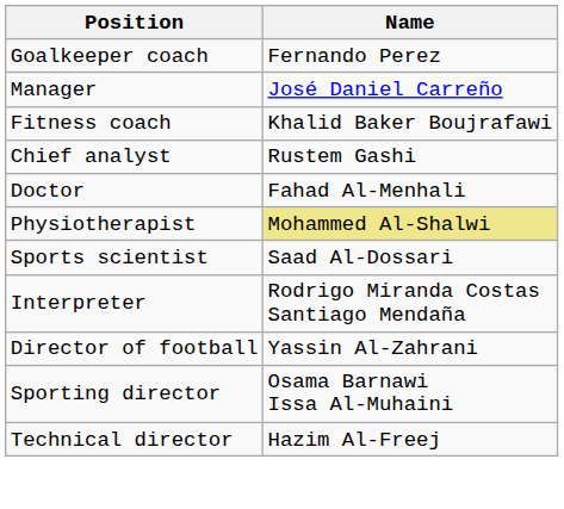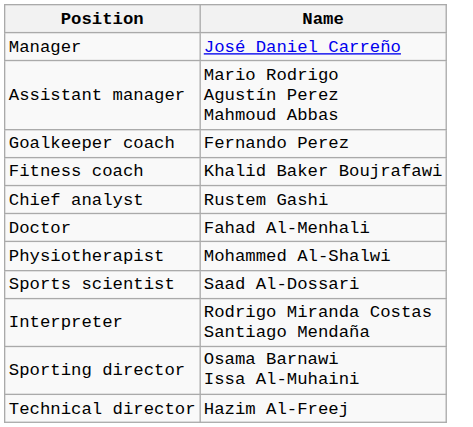rows swapped: Manager <-> Goalkeeper coach
+ row: Assistant manager | Mario Rodrigo Agustín Perez Mahmoud Abbas
Physiotherapist | Name: khaki background -> no background
- row: Director of football | Yassin Al-Zahrani
